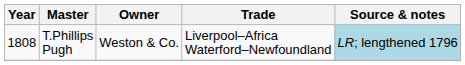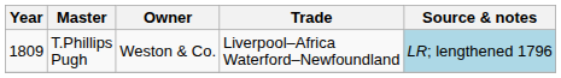T.Phillips Pugh | Year: 1808 -> 1809
